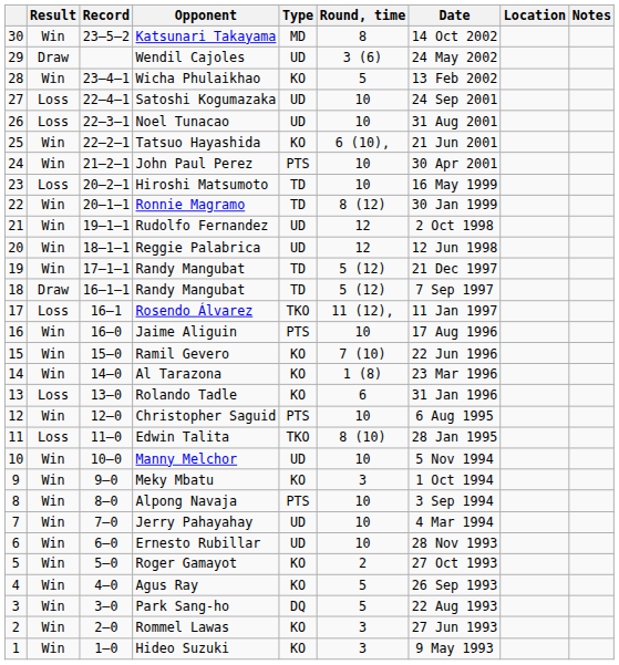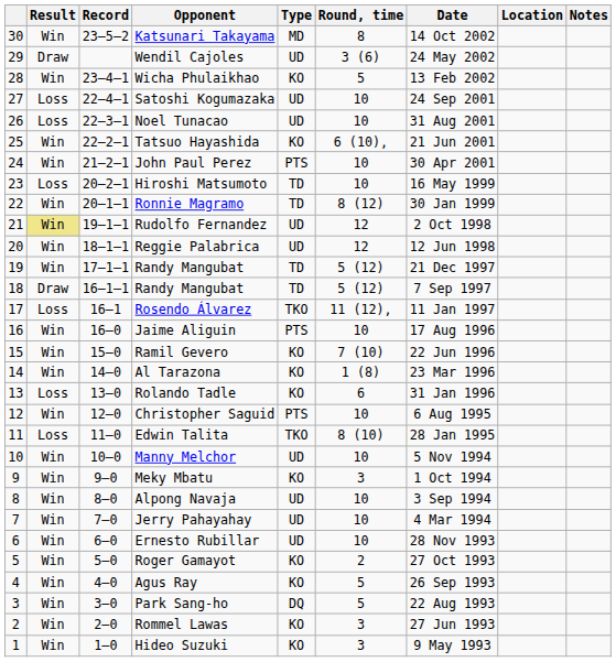Rudolfo Fernandez | Result: no background -> khaki background
Alpong Navaja | Type: PTS -> UD
